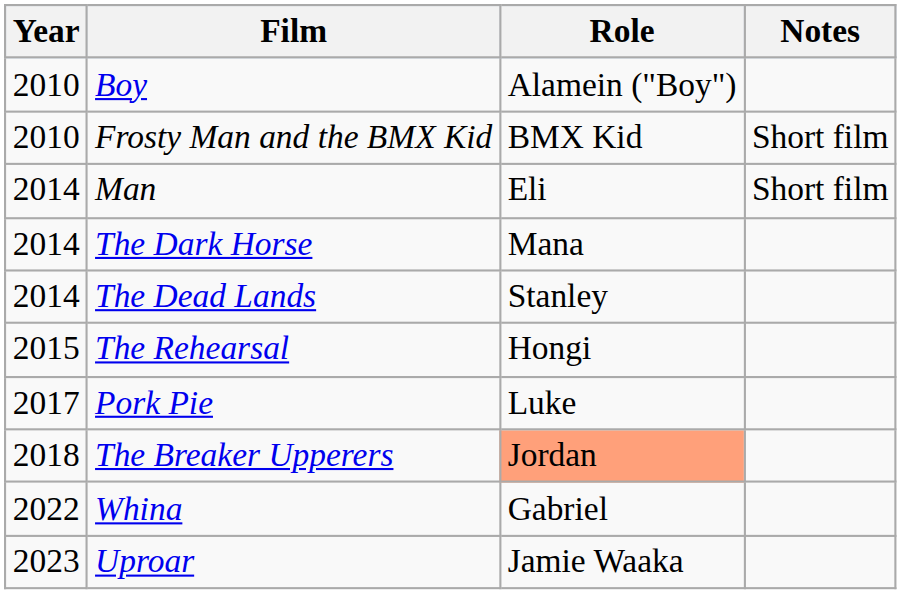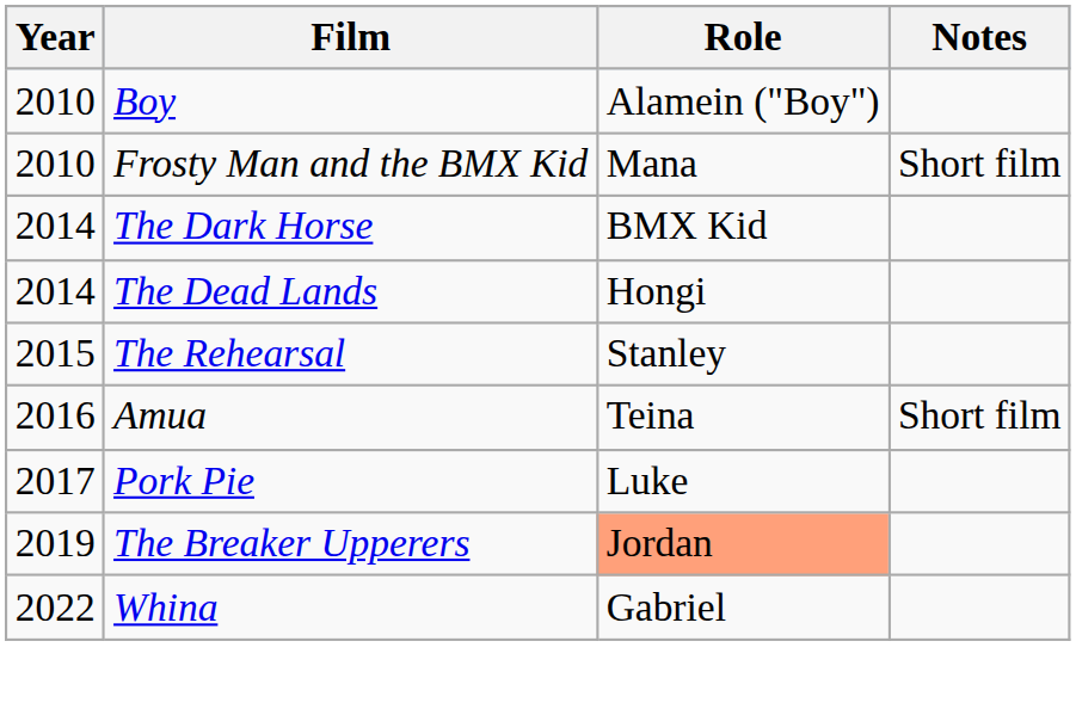Frosty Man and the BMX Kid | Role: BMX Kid -> Mana
- row: 2014 | Man | Eli | Short film
The Dark Horse | Role: Mana -> BMX Kid
The Dead Lands | Role: Stanley -> Hongi
The Rehearsal | Role: Hongi -> Stanley
+ row: 2016 | Amua | Teina | Short film
The Breaker Upperers | Year: 2018 -> 2019
- row: 2023 | Uproar | Jamie Waaka
